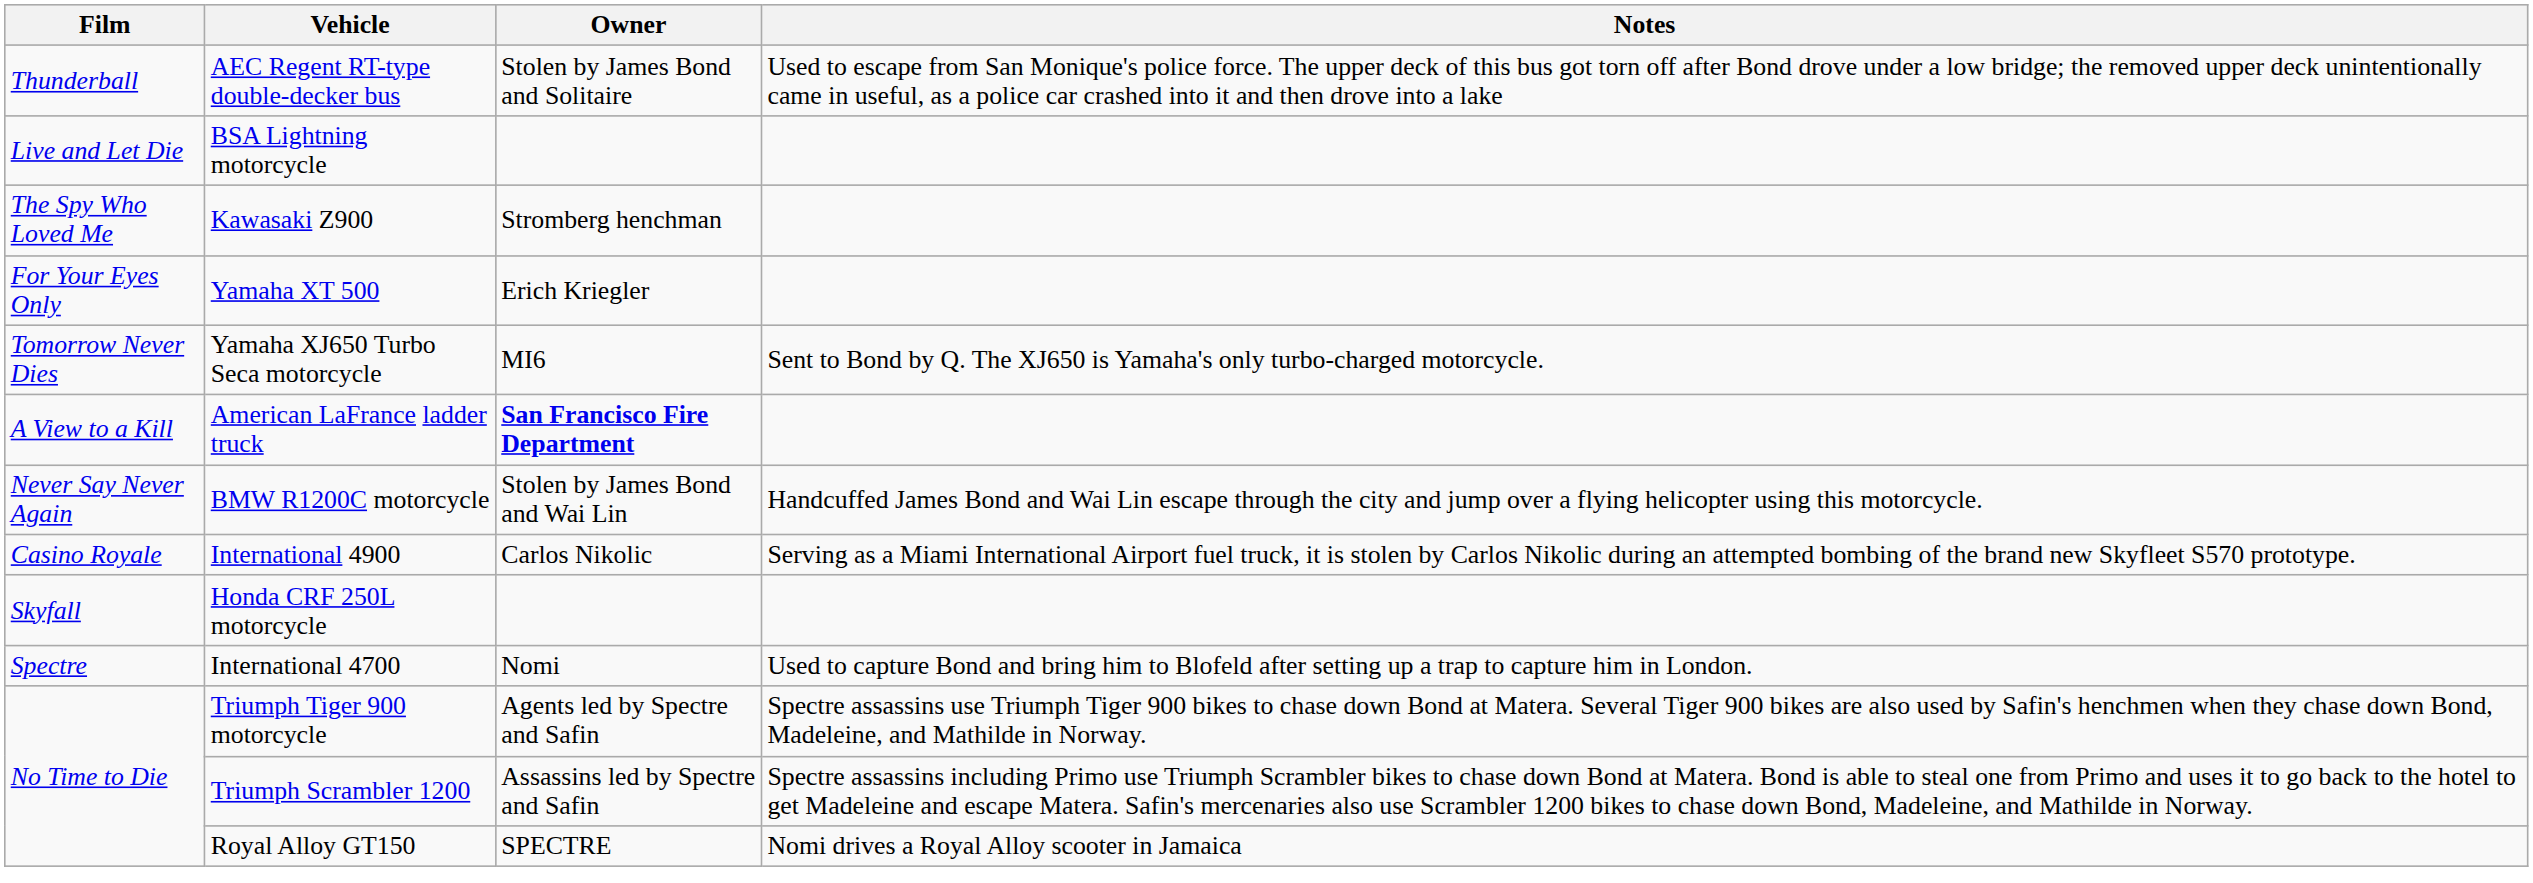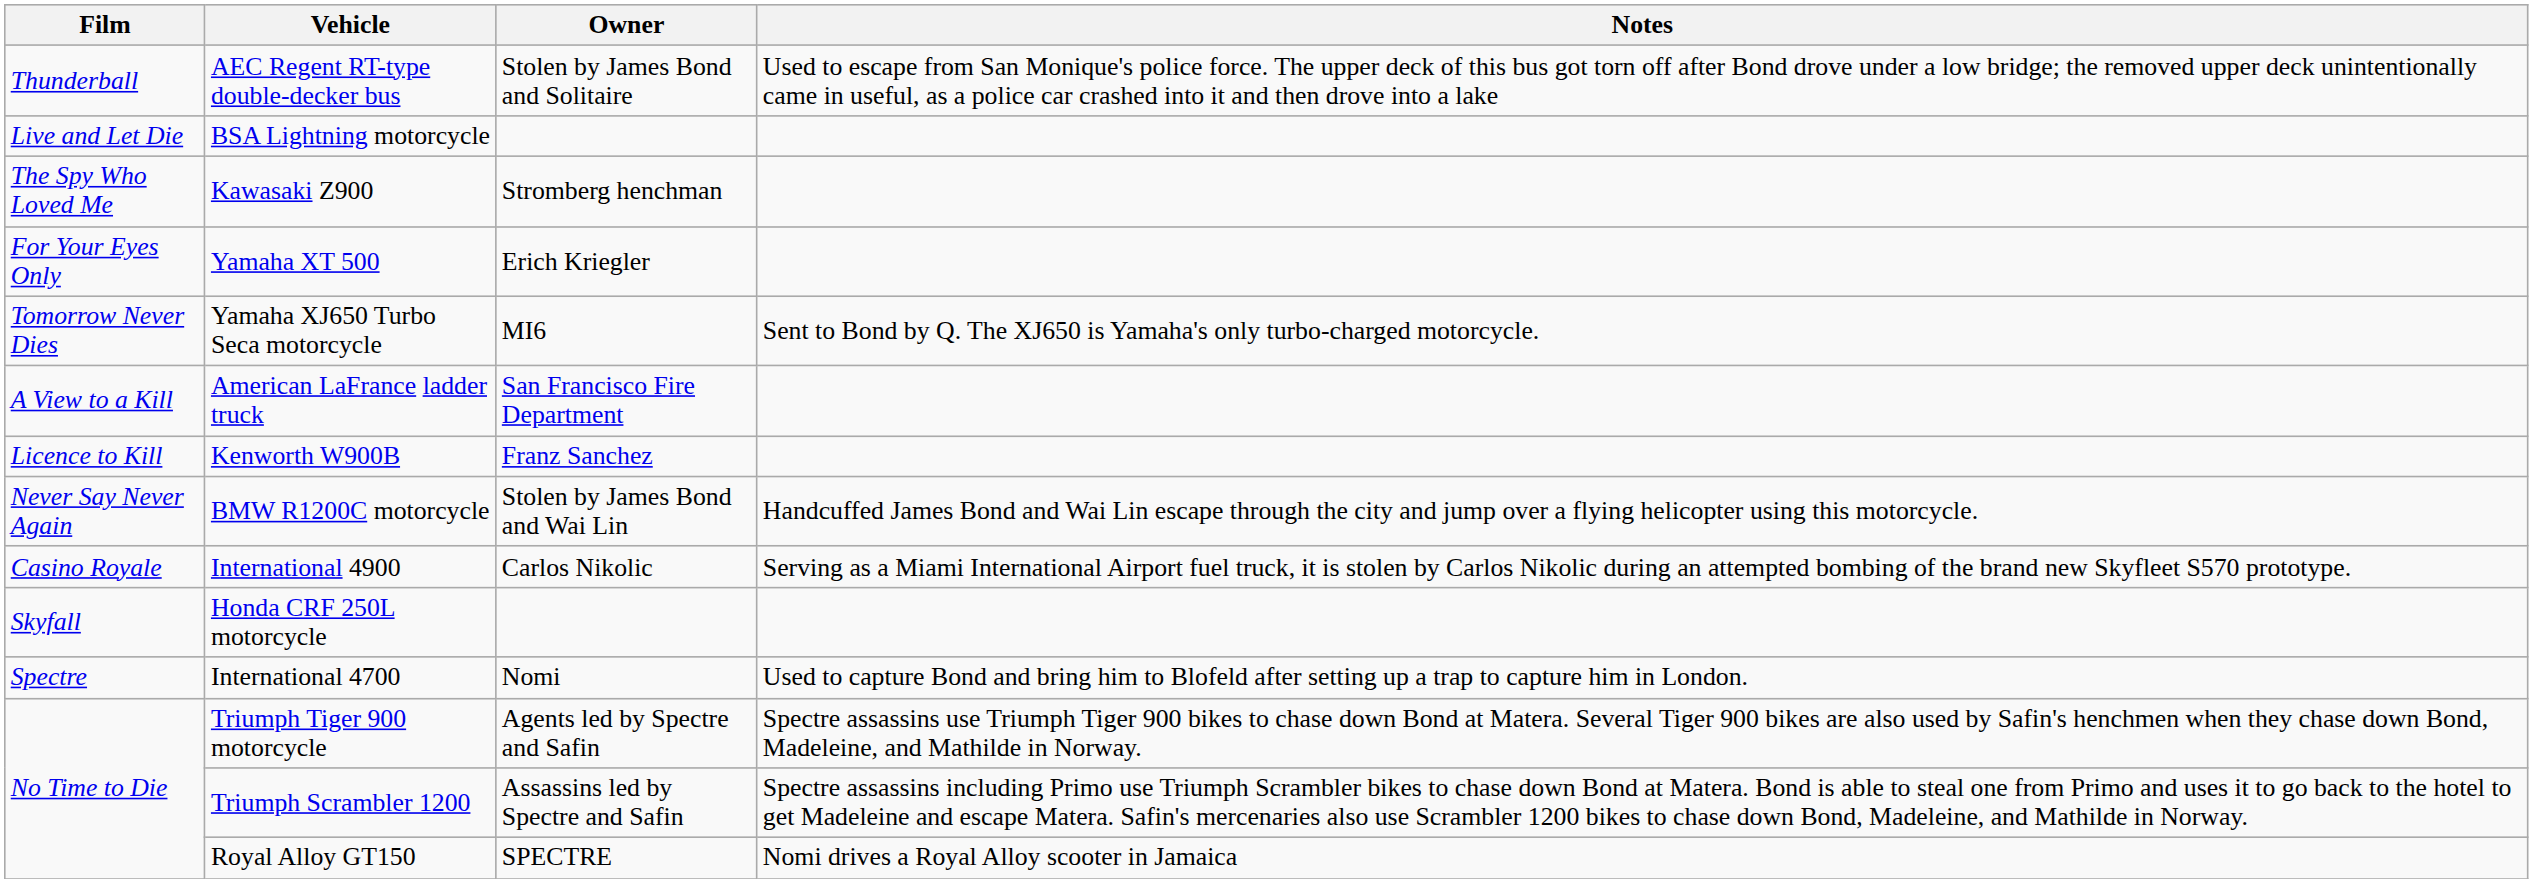American LaFrance ladder truck | Owner: bold -> normal
+ row: Licence to Kill | Kenworth W900B | Franz Sanchez
